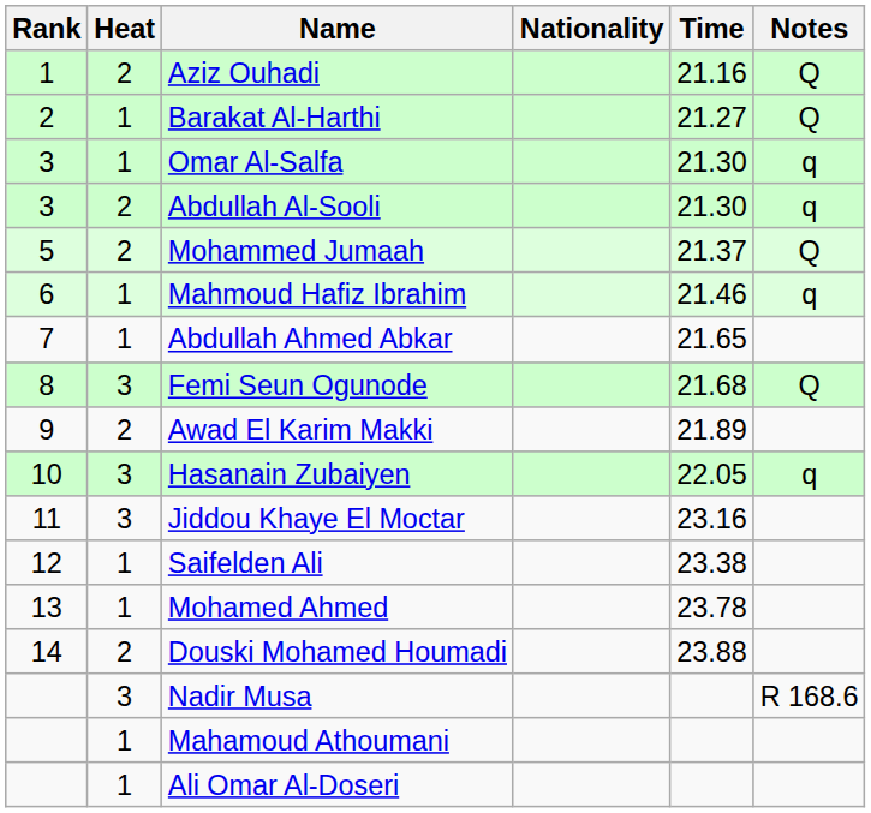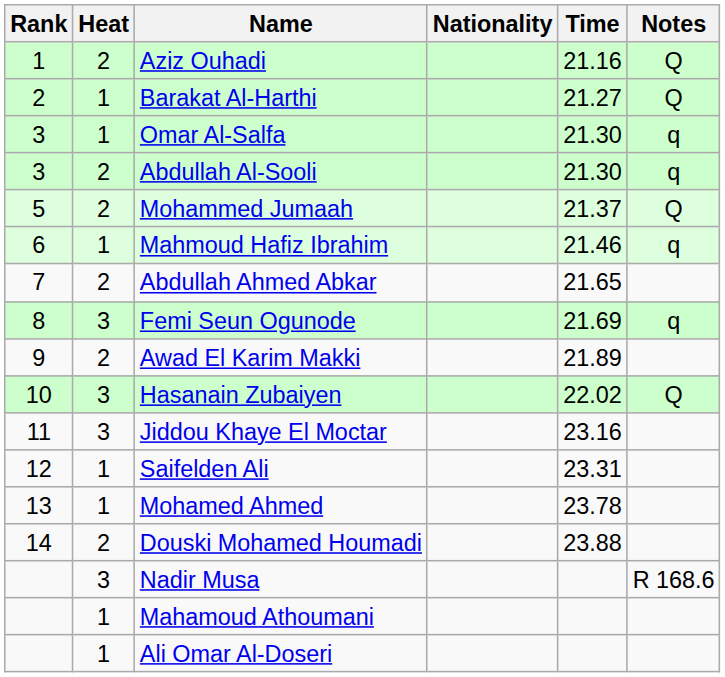Abdullah Ahmed Abkar | Heat: 1 -> 2
Femi Seun Ogunode | Time: 21.68 -> 21.69
Femi Seun Ogunode | Notes: Q -> q
Hasanain Zubaiyen | Time: 22.05 -> 22.02
Hasanain Zubaiyen | Notes: q -> Q
Saifelden Ali | Time: 23.38 -> 23.31
